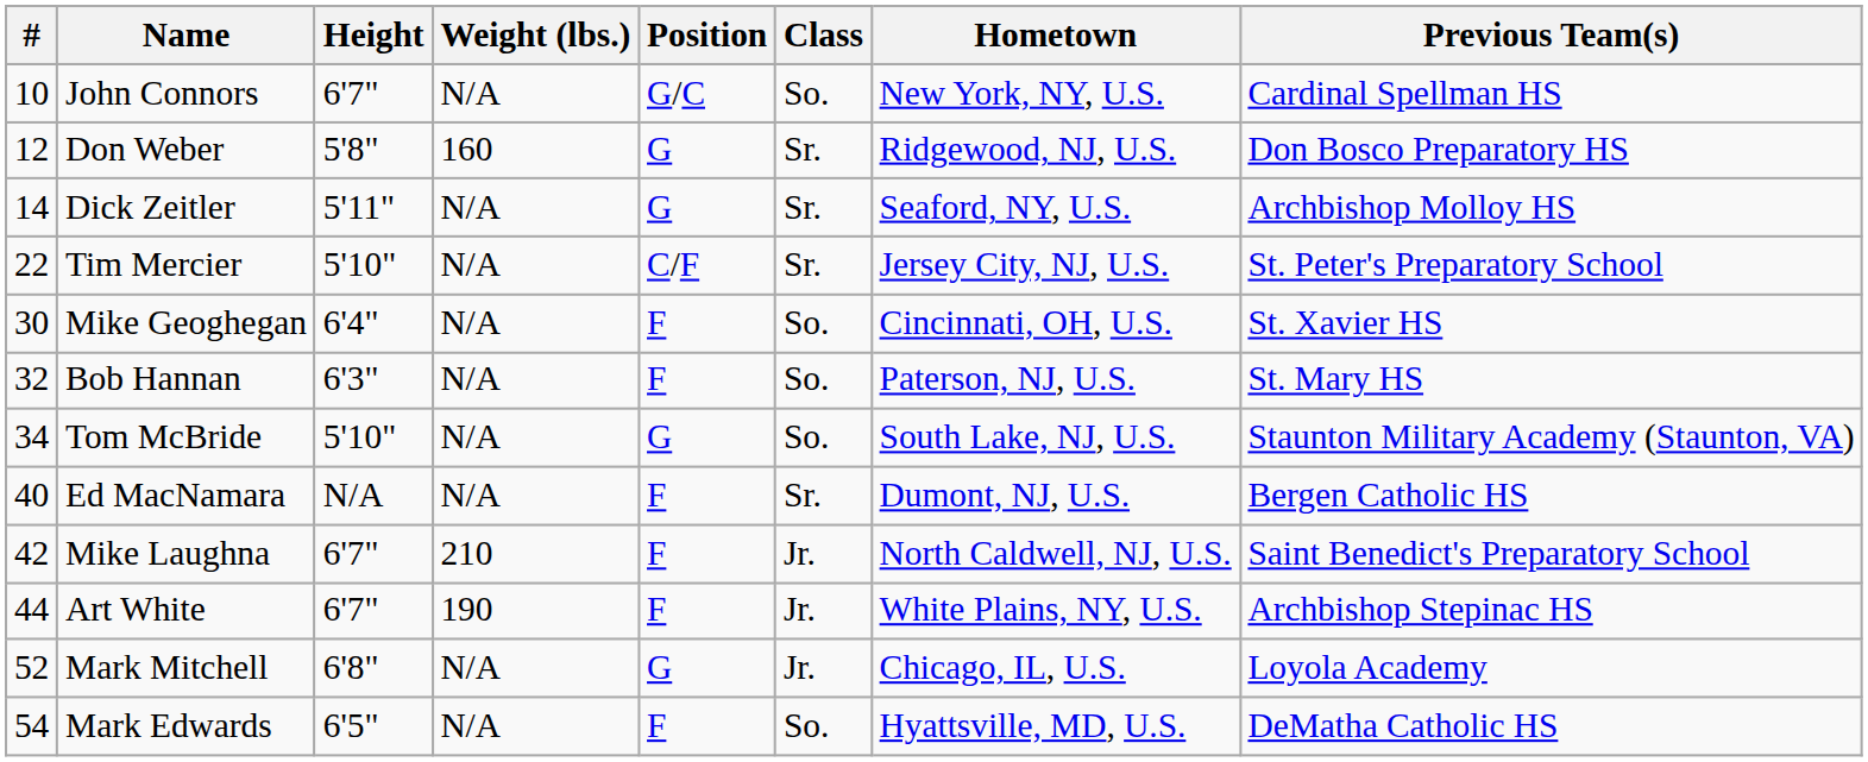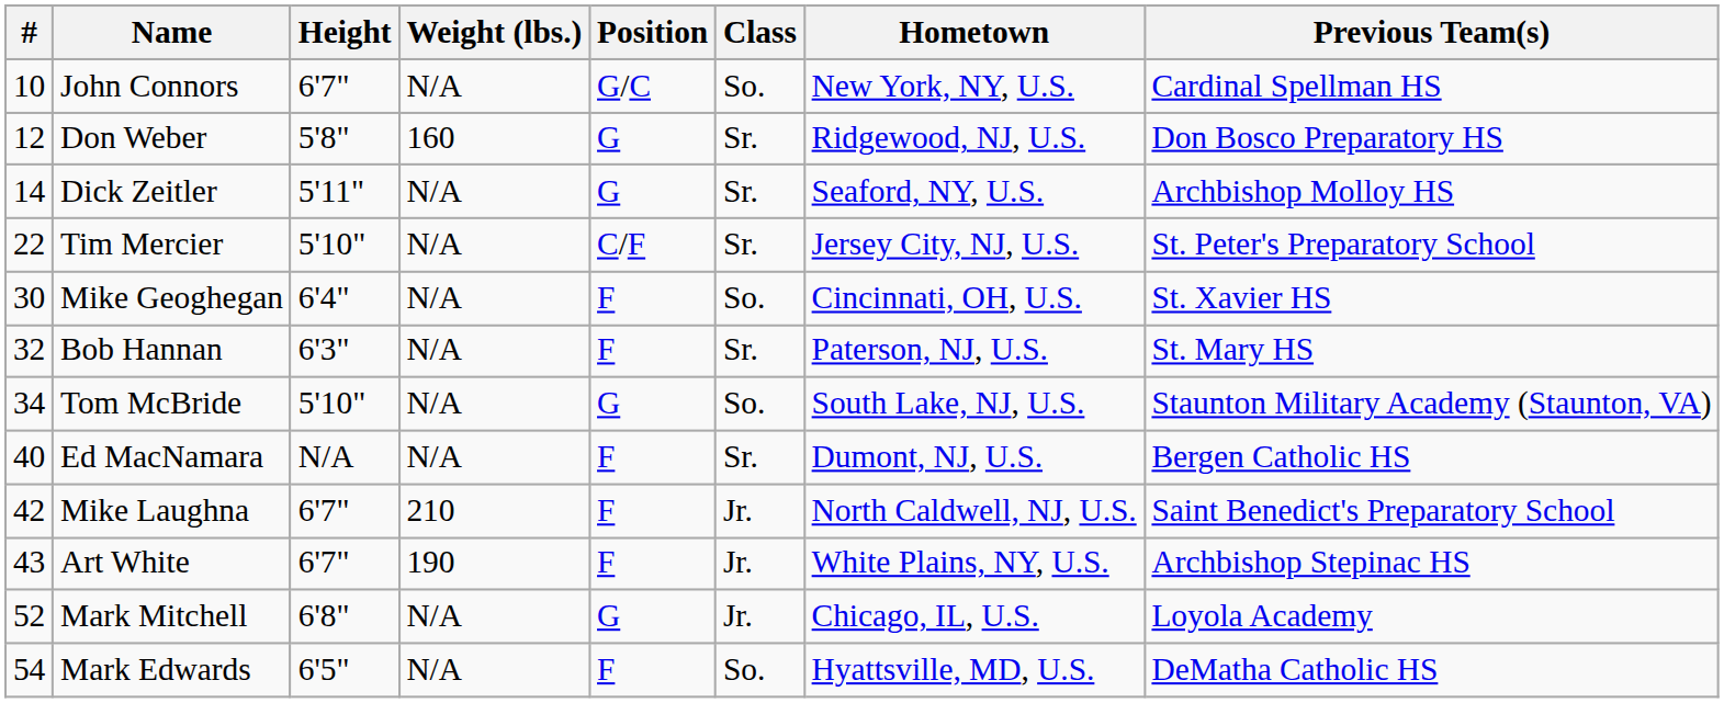Bob Hannan | Class: So. -> Sr.
Art White | #: 44 -> 43
